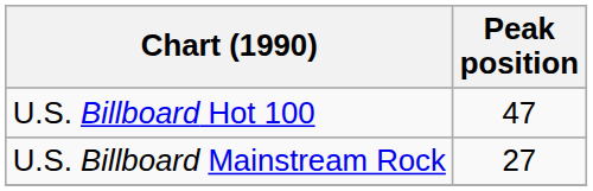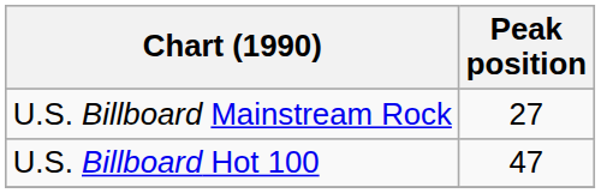rows swapped: U.S. Billboard Hot 100 <-> U.S. Billboard Mainstream Rock
